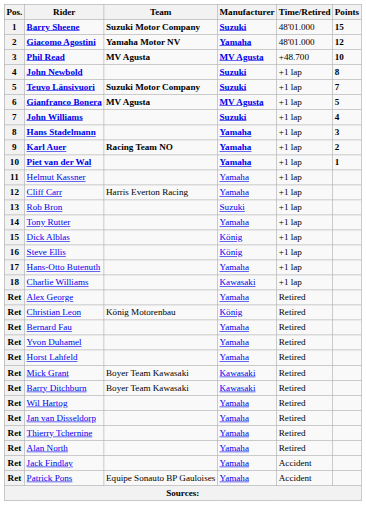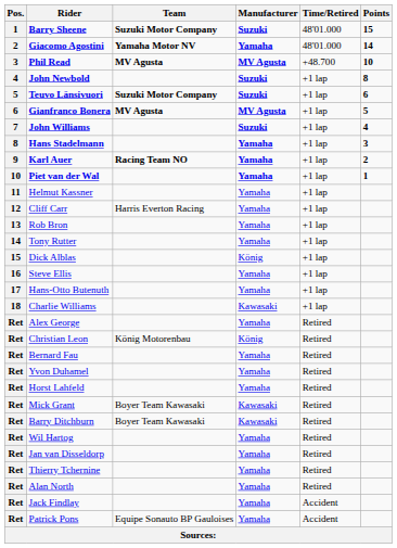Giacomo Agostini | Points: 12 -> 14
Teuvo Länsivuori | Points: 7 -> 6
Rob Bron | Manufacturer: Suzuki -> Yamaha
Steve Ellis | Manufacturer: König -> Yamaha
